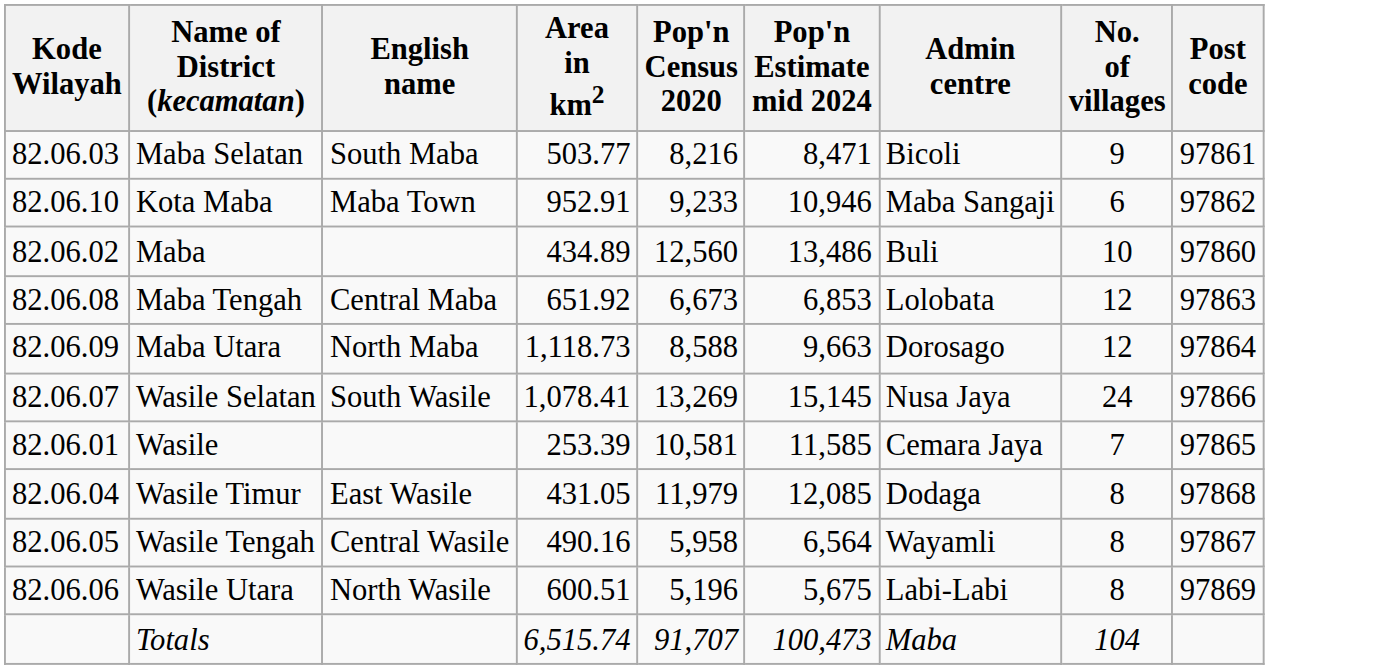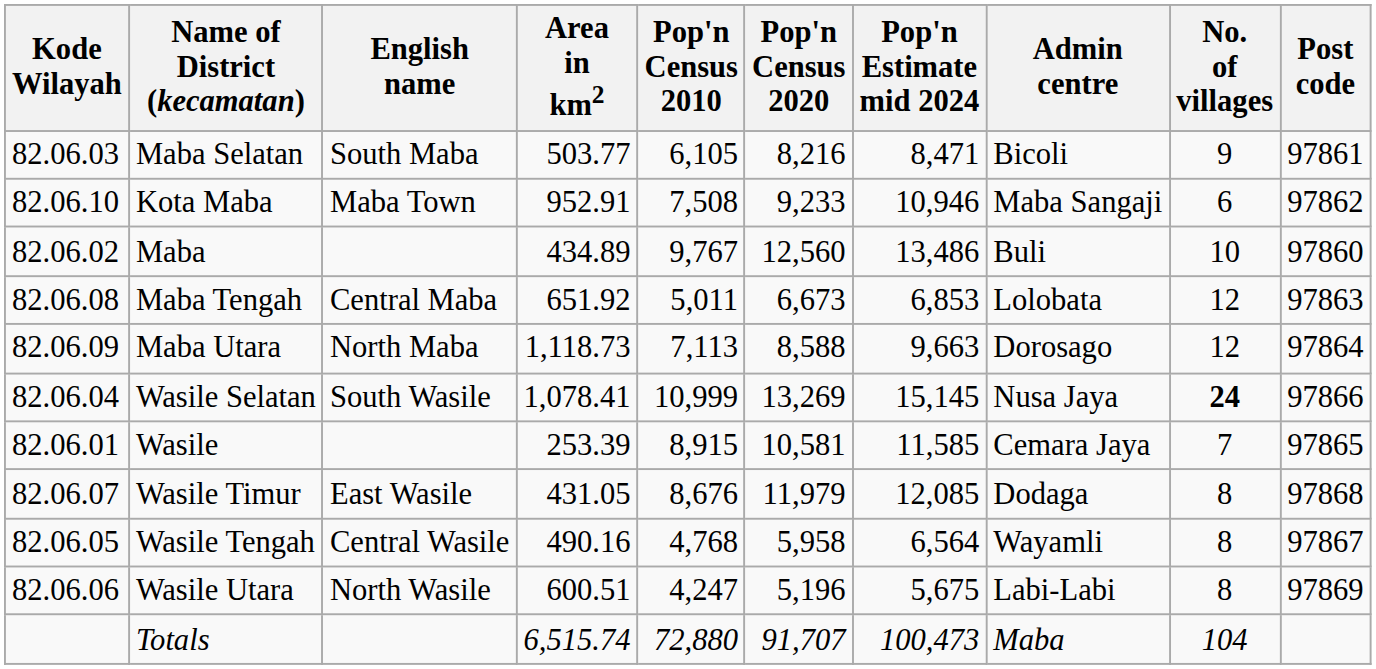+ column: Pop'n Census 2010 | 6,105 | 7,508 | 9,767 | 5,011 | 7,113 | 10,999 | 8,915 | 8,676 | 4,768 | 4,247 | 72,880
Wasile Selatan | Kode Wilayah: 82.06.07 -> 82.06.04
Wasile Selatan | No. of villages: normal -> bold
Wasile Timur | Kode Wilayah: 82.06.04 -> 82.06.07
